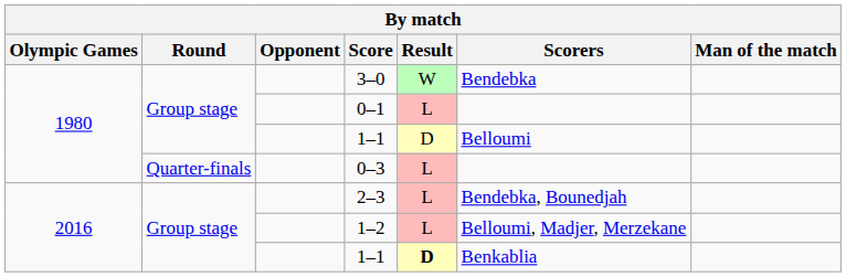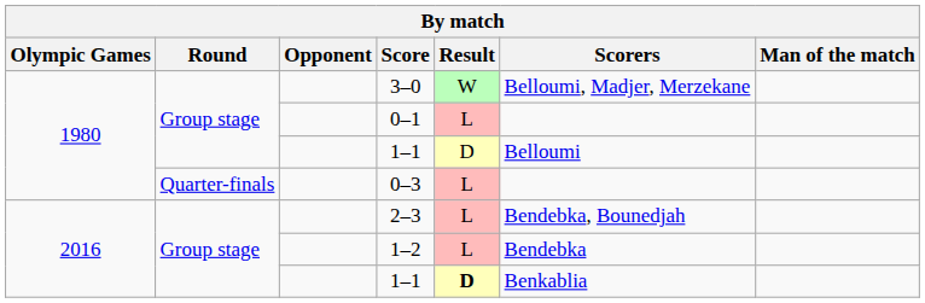3–0 | Scorers: Bendebka -> Belloumi, Madjer, Merzekane
1–2 | Scorers: Belloumi, Madjer, Merzekane -> Bendebka
